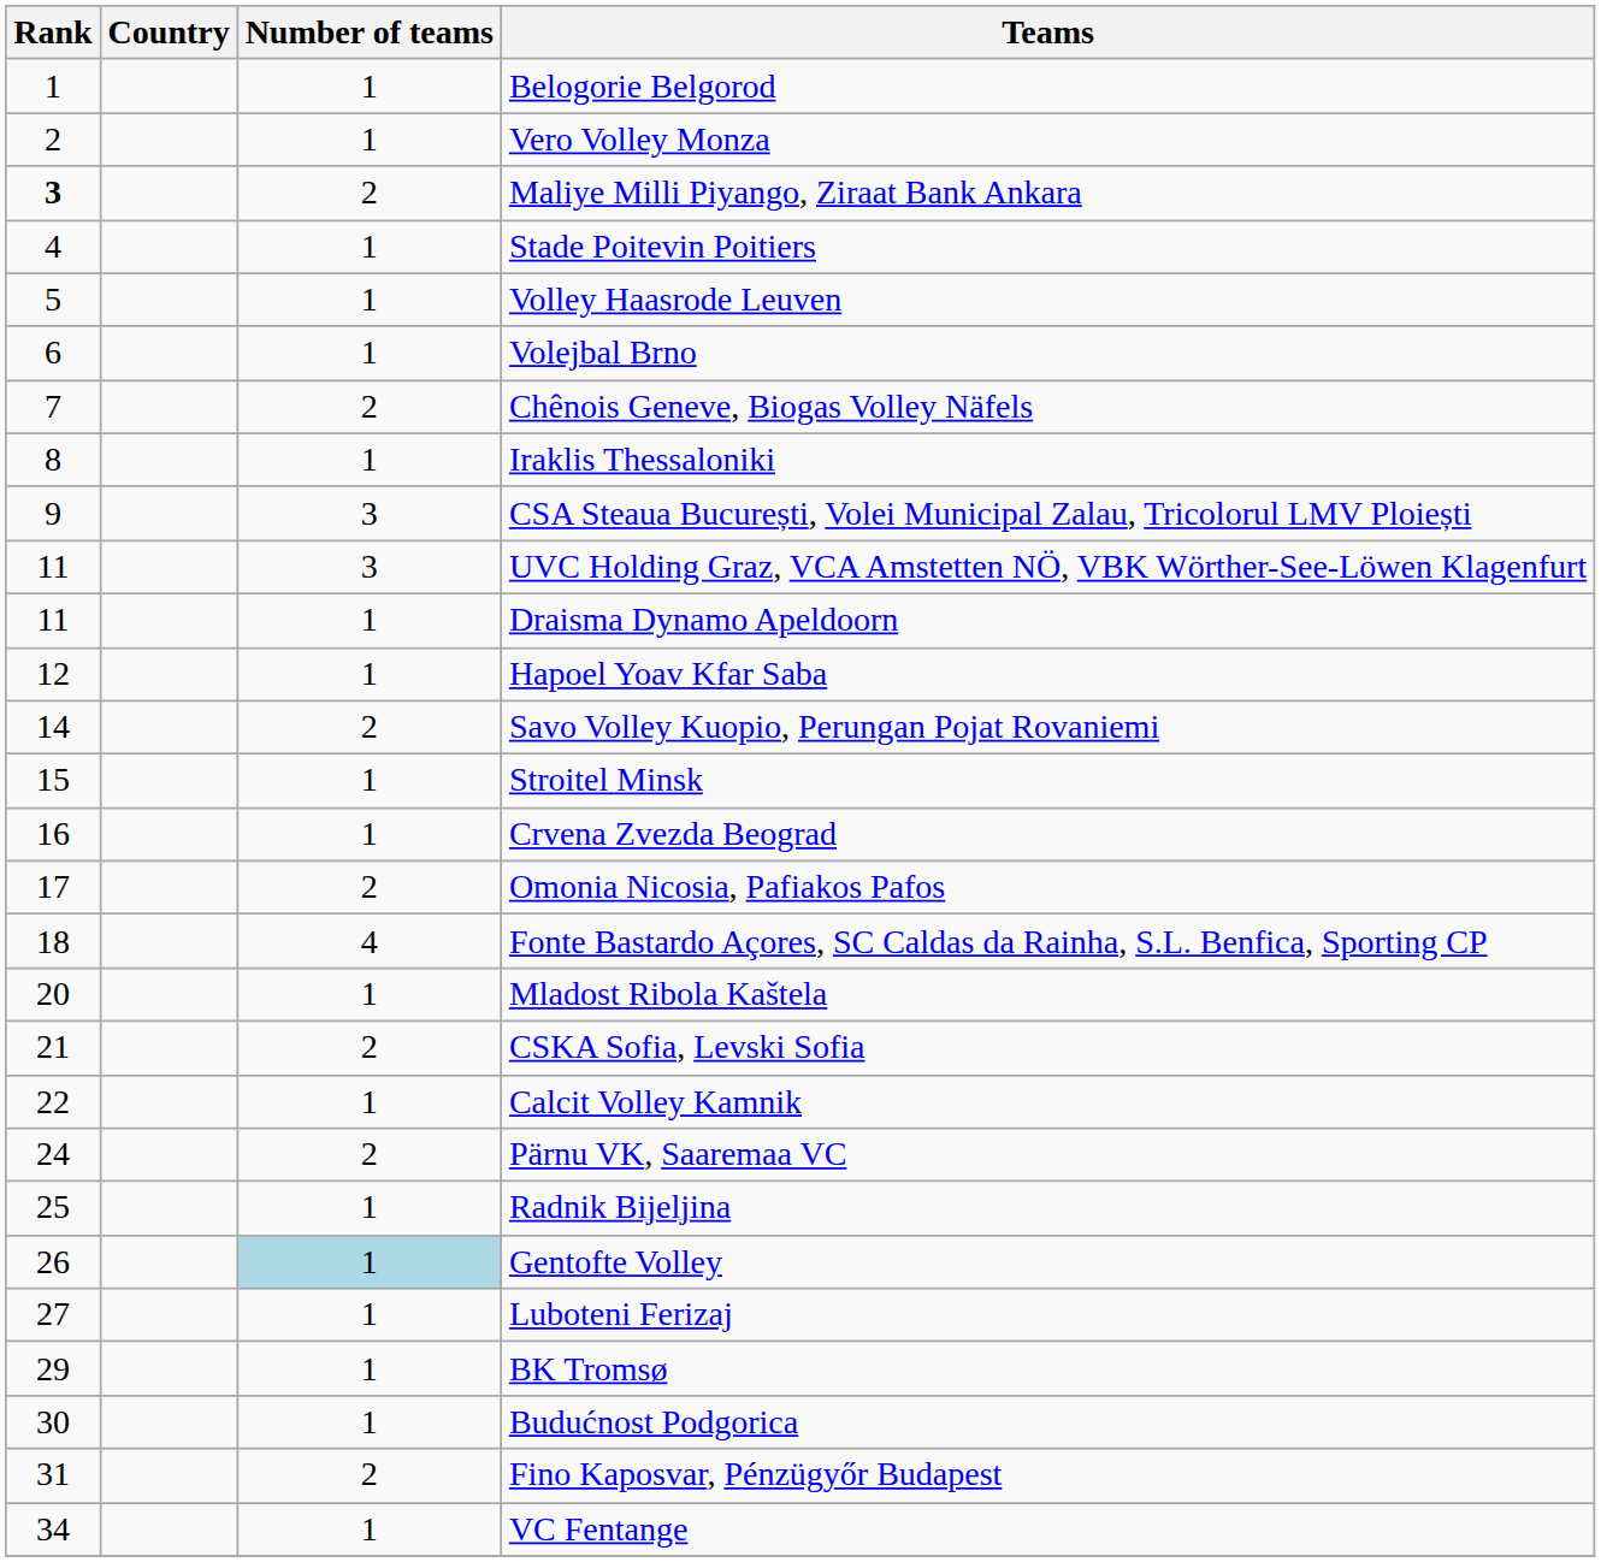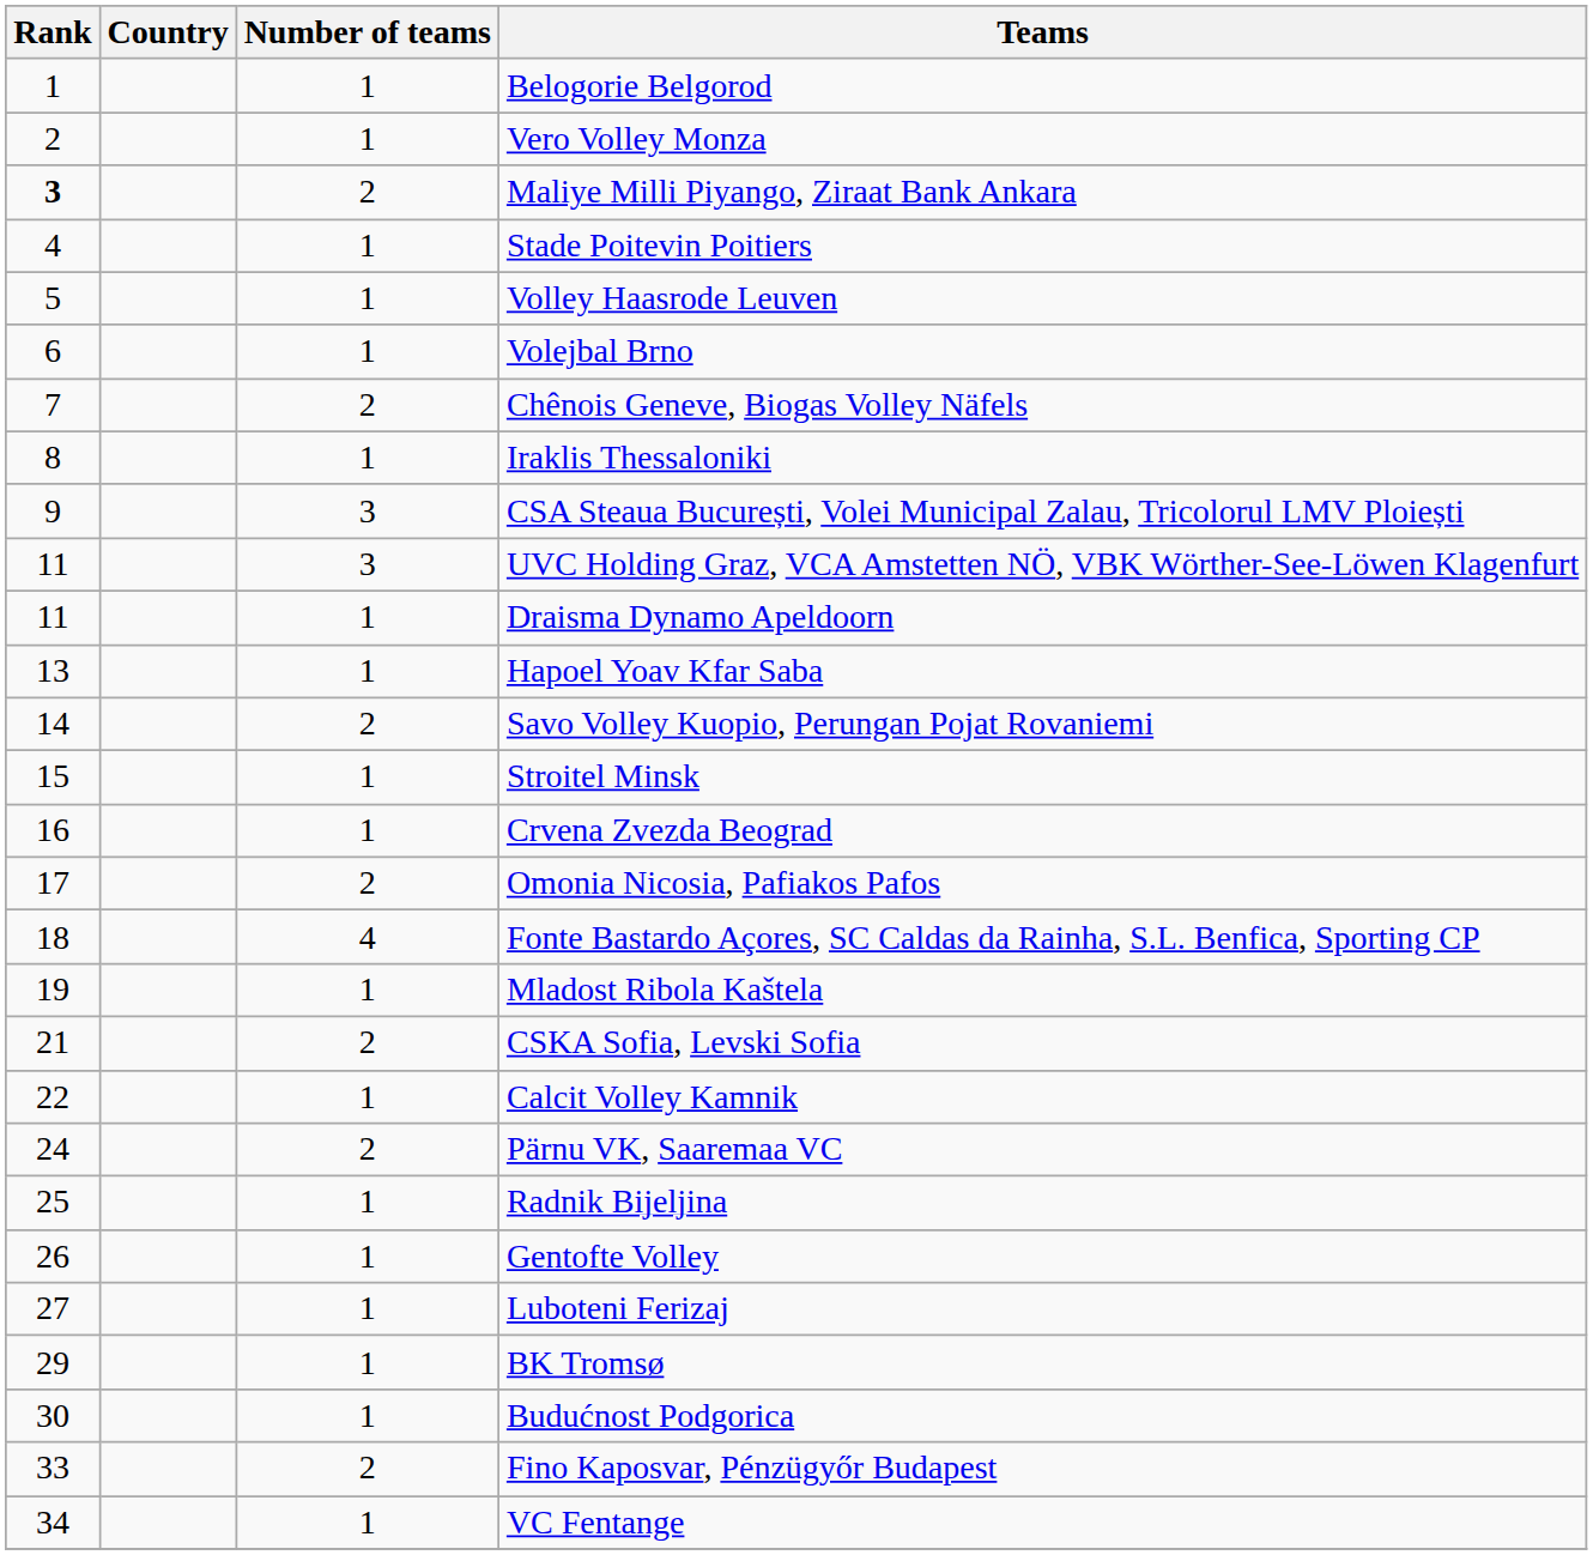Hapoel Yoav Kfar Saba | Rank: 12 -> 13
Mladost Ribola Kaštela | Rank: 20 -> 19
Gentofte Volley | Number of teams: lightblue background -> no background
Fino Kaposvar, Pénzügyőr Budapest | Rank: 31 -> 33
